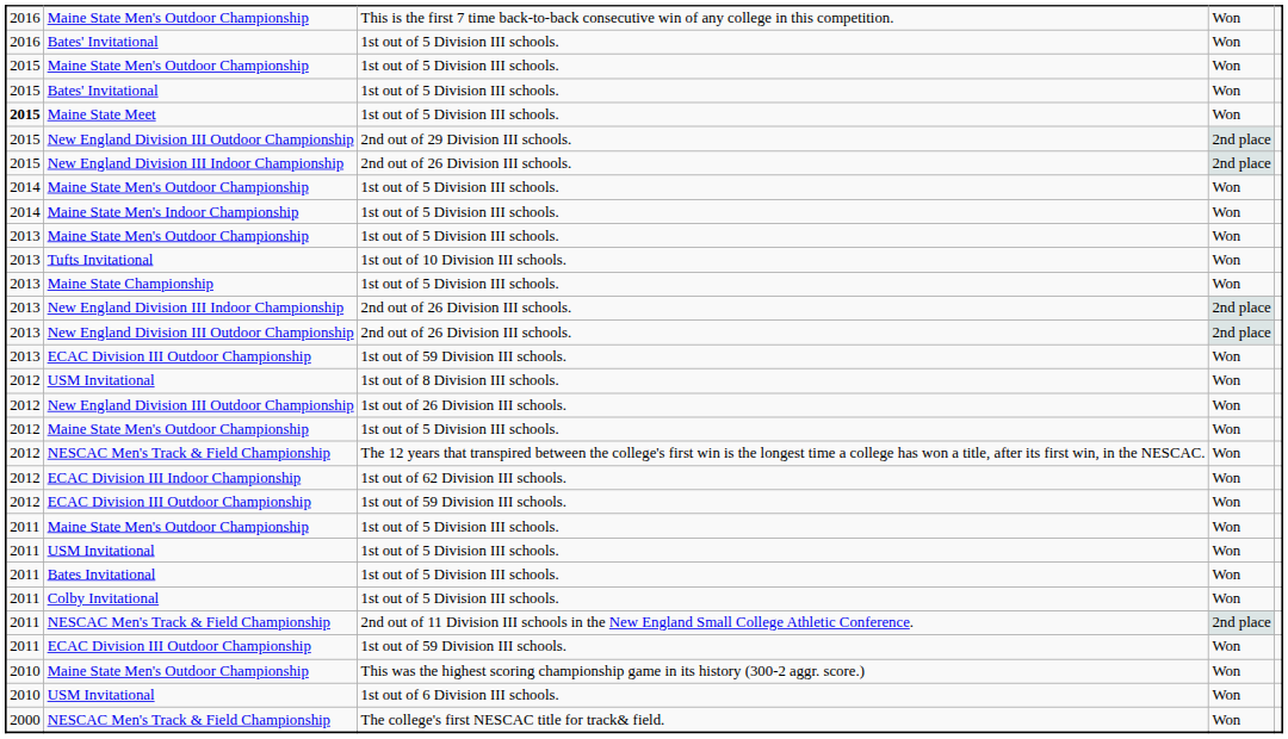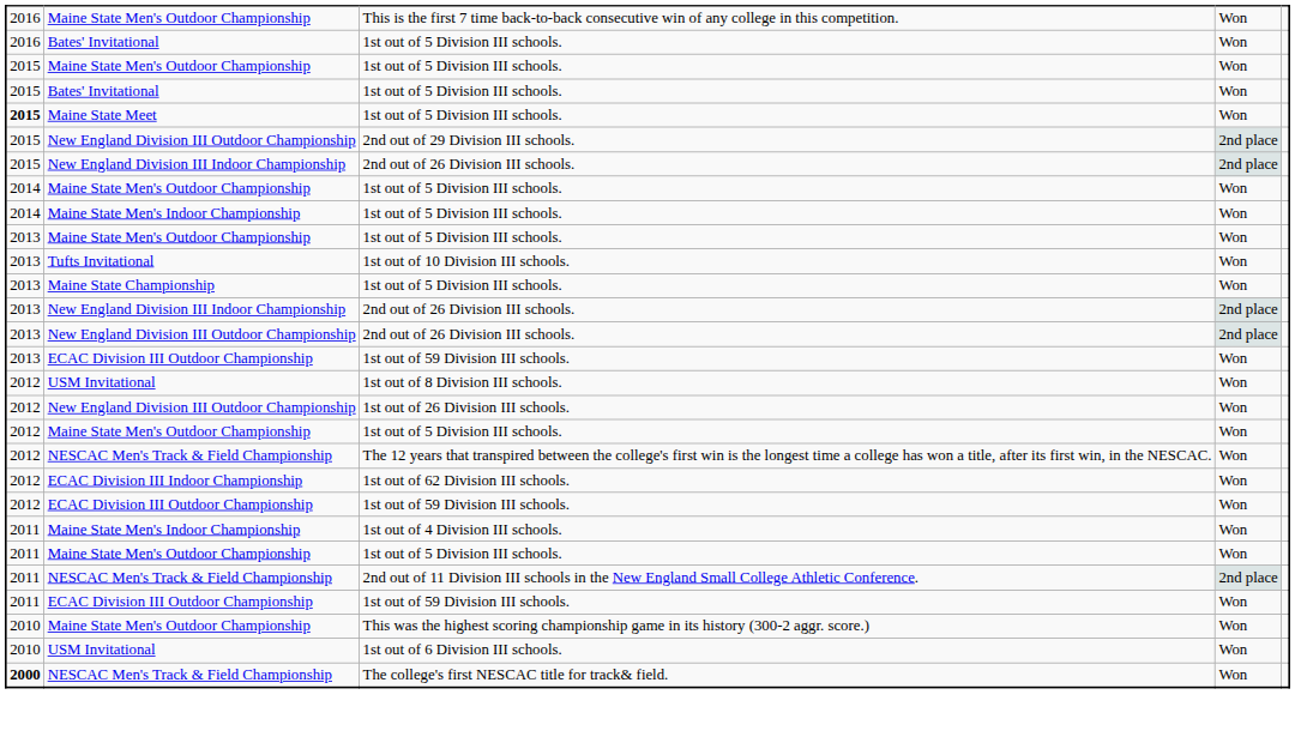+ row: 2011 | Maine State Men's Indoor Championship | 1st out of 4 Division III schools. | Won
- row: 2011 | USM Invitational | 1st out of 5 Division III schools. | Won
- row: 2011 | Bates Invitational | 1st out of 5 Division III schools. | Won
- row: 2011 | Colby Invitational | 1st out of 5 Division III schools. | Won
The college's first NESCAC title for track& field. | column 1: normal -> bold
